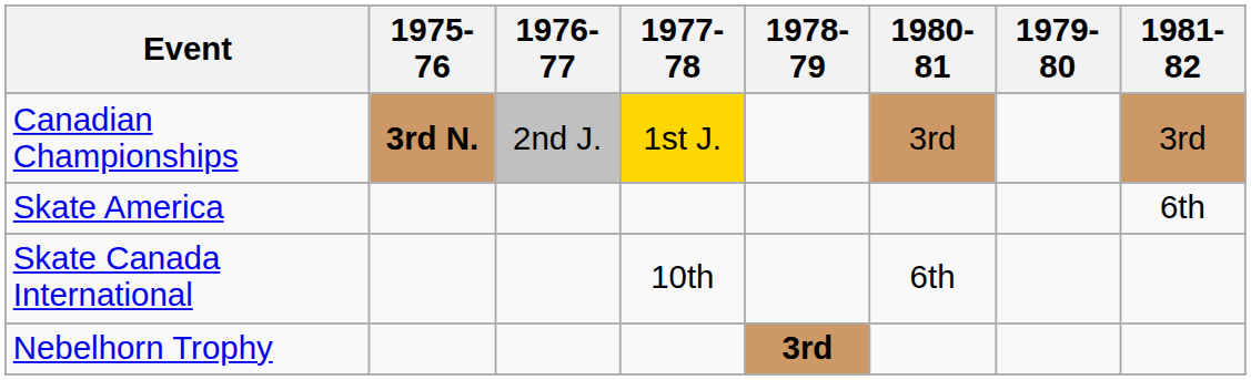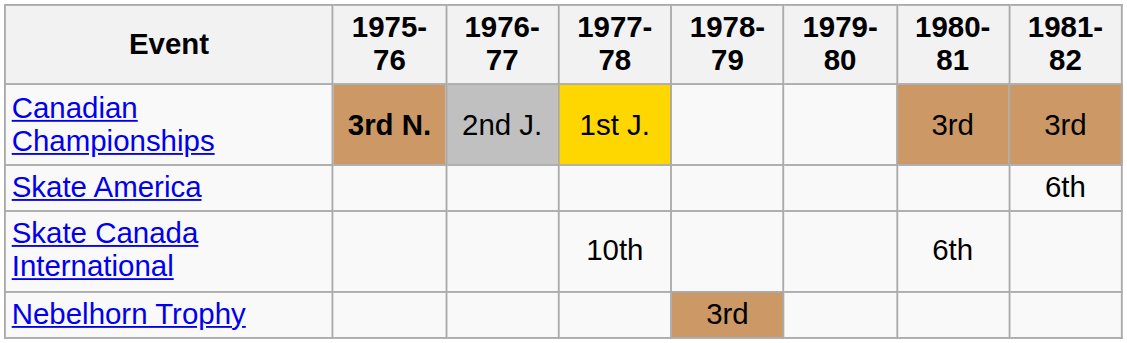columns swapped: 1979-80 <-> 1980-81
Nebelhorn Trophy | 1978-79: bold -> normal
